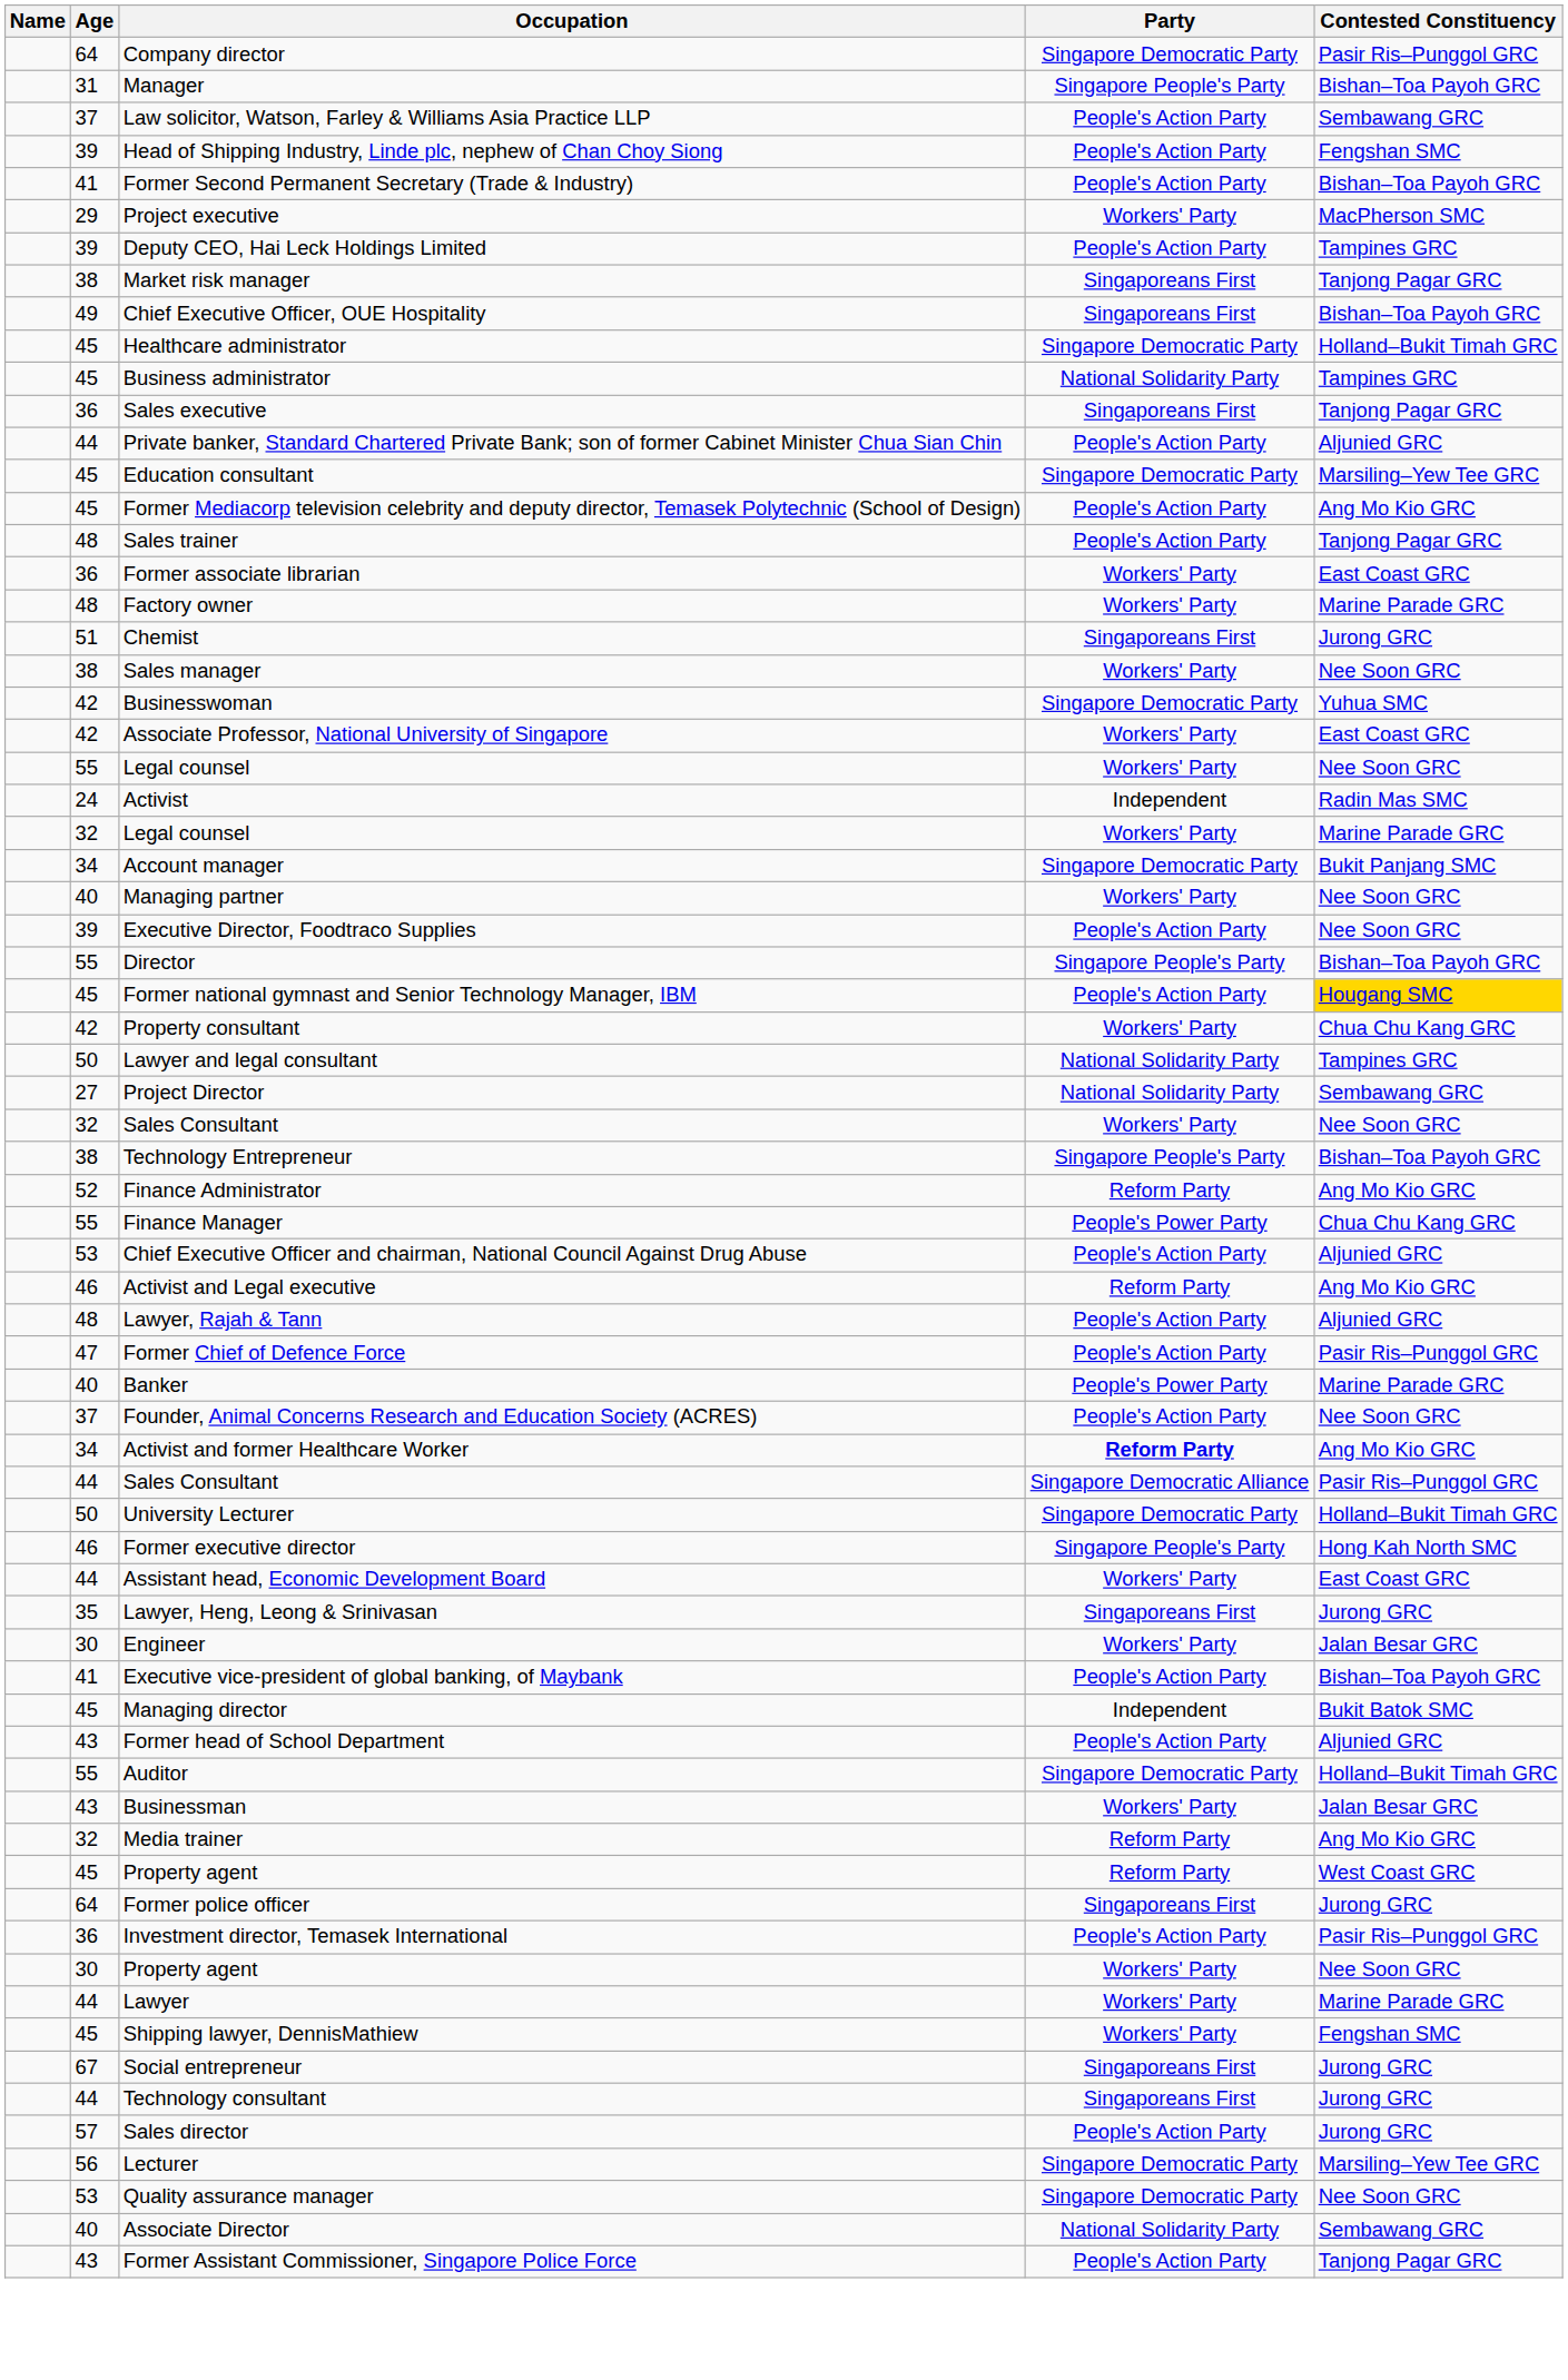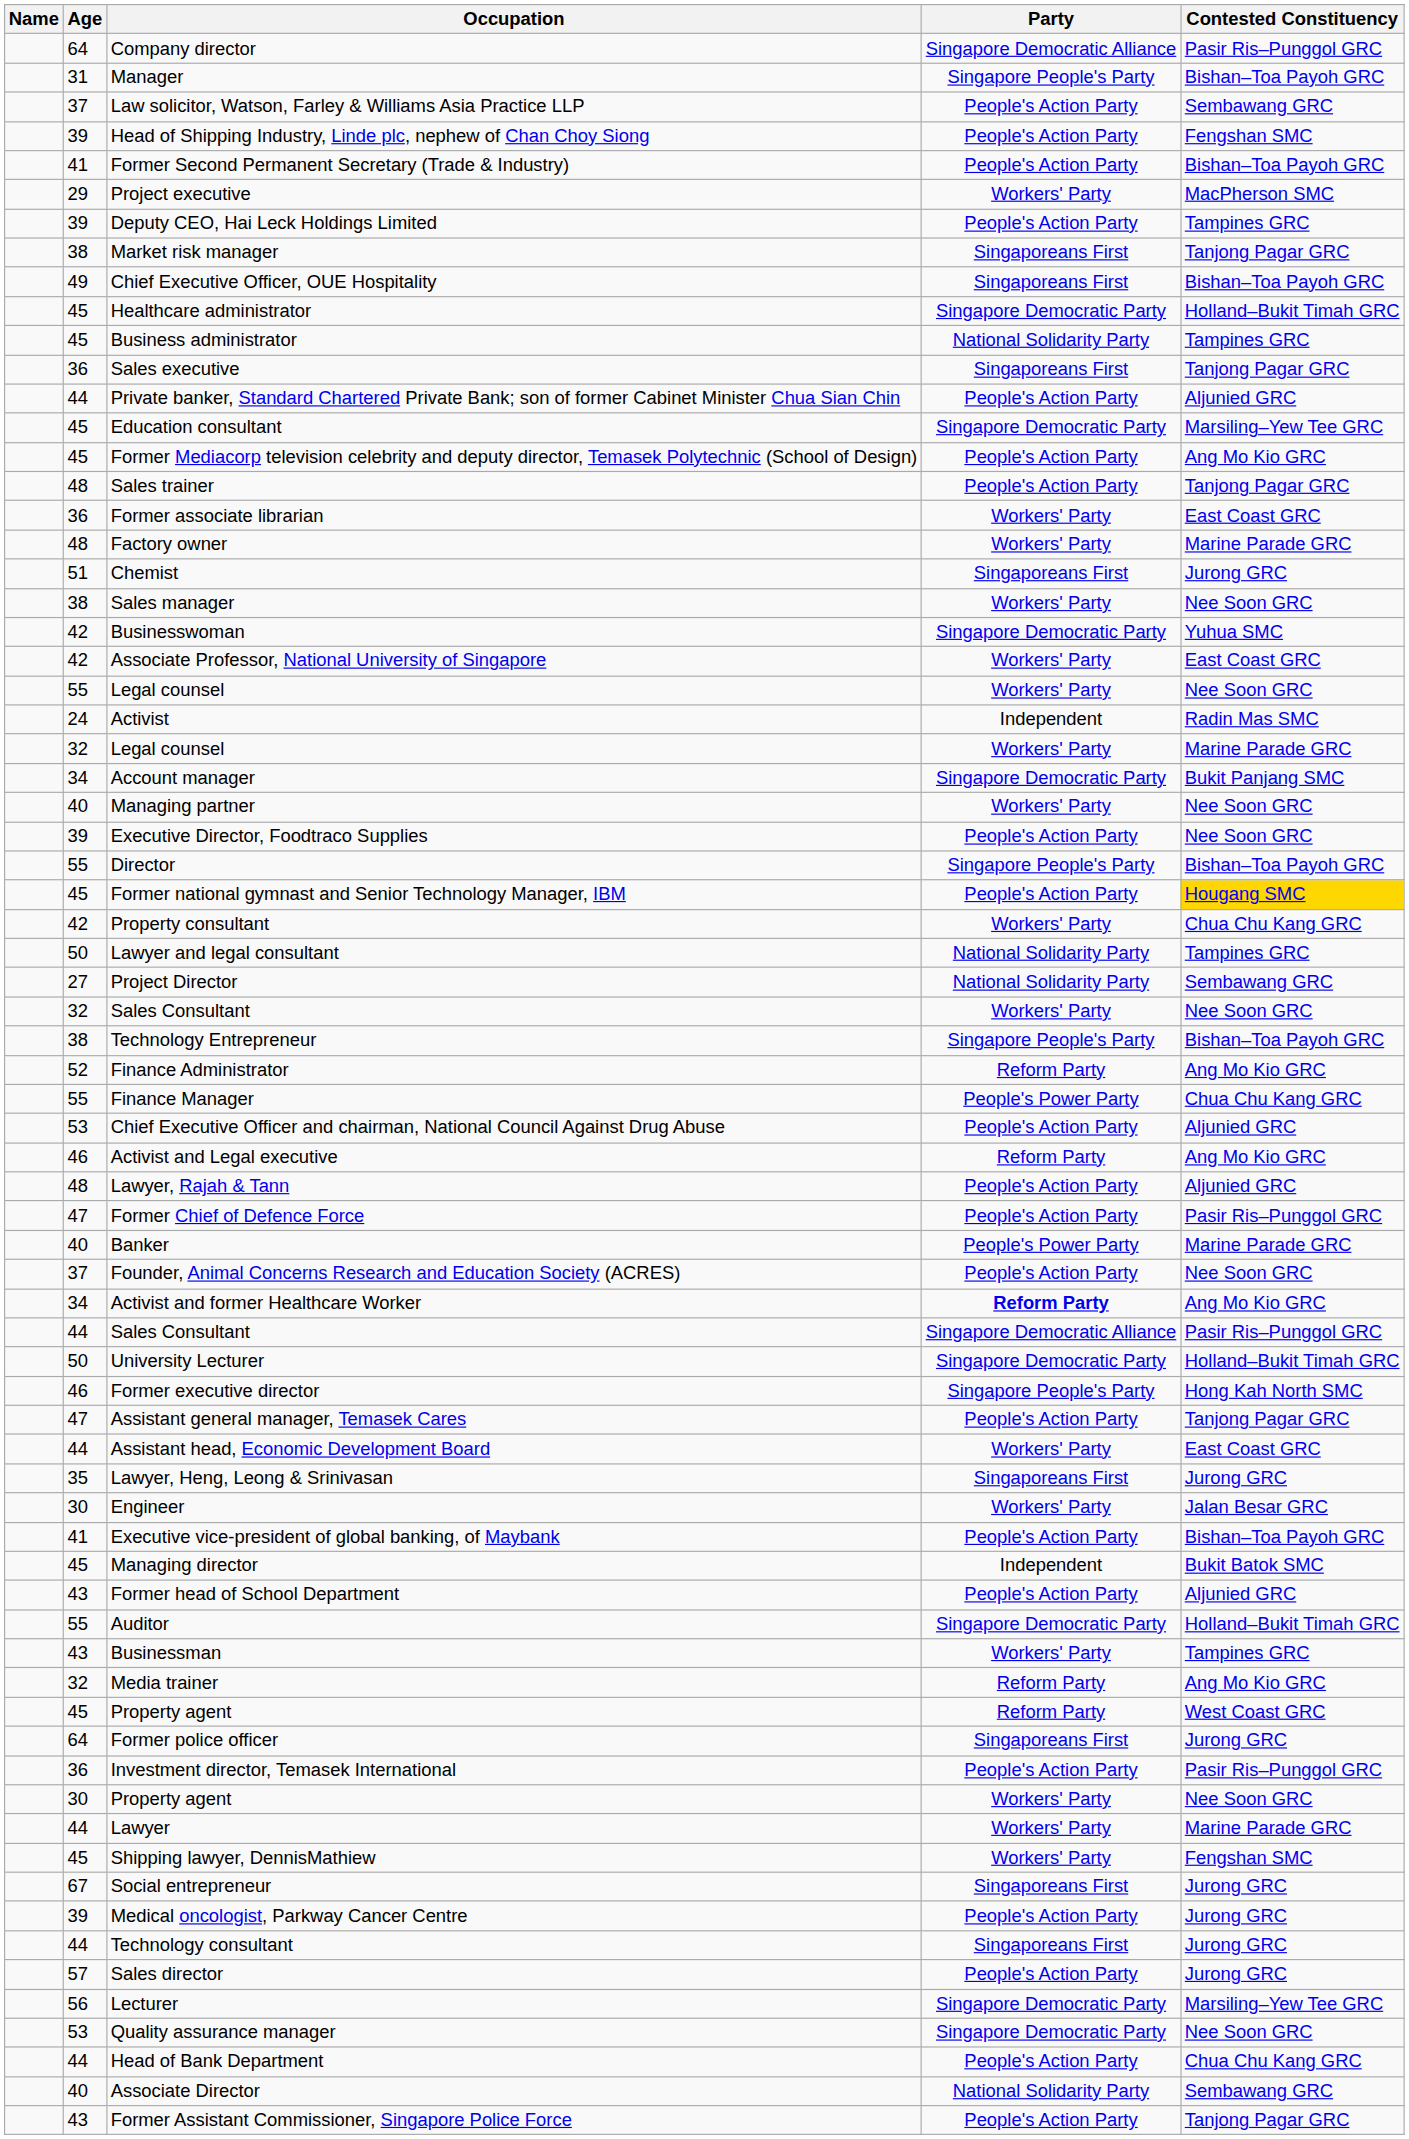Company director | Party: Singapore Democratic Party -> Singapore Democratic Alliance
+ row: 47 | Assistant general manager, Temasek Cares | People's Action Party | Tanjong Pagar GRC
Businessman | Contested Constituency: Jalan Besar GRC -> Tampines GRC
+ row: 39 | Medical oncologist, Parkway Cancer Centre | People's Action Party | Jurong GRC
+ row: 44 | Head of Bank Department | People's Action Party | Chua Chu Kang GRC
